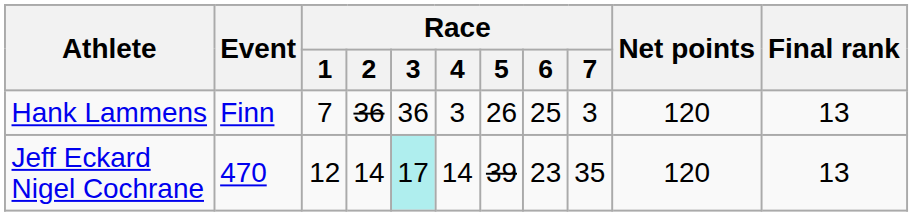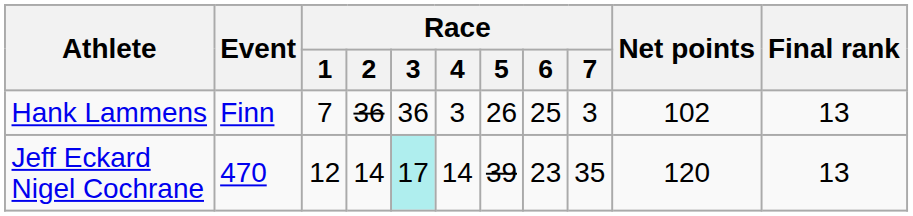Hank Lammens | Net points: 120 -> 102
